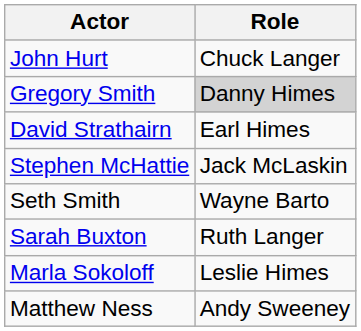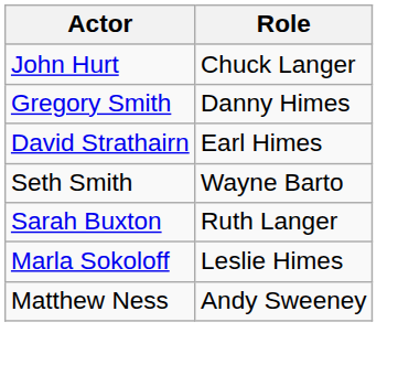Gregory Smith | Role: lightgrey background -> no background
- row: Stephen McHattie | Jack McLaskin
